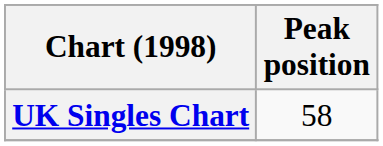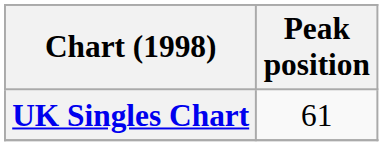UK Singles Chart | Peak position: 58 -> 61
